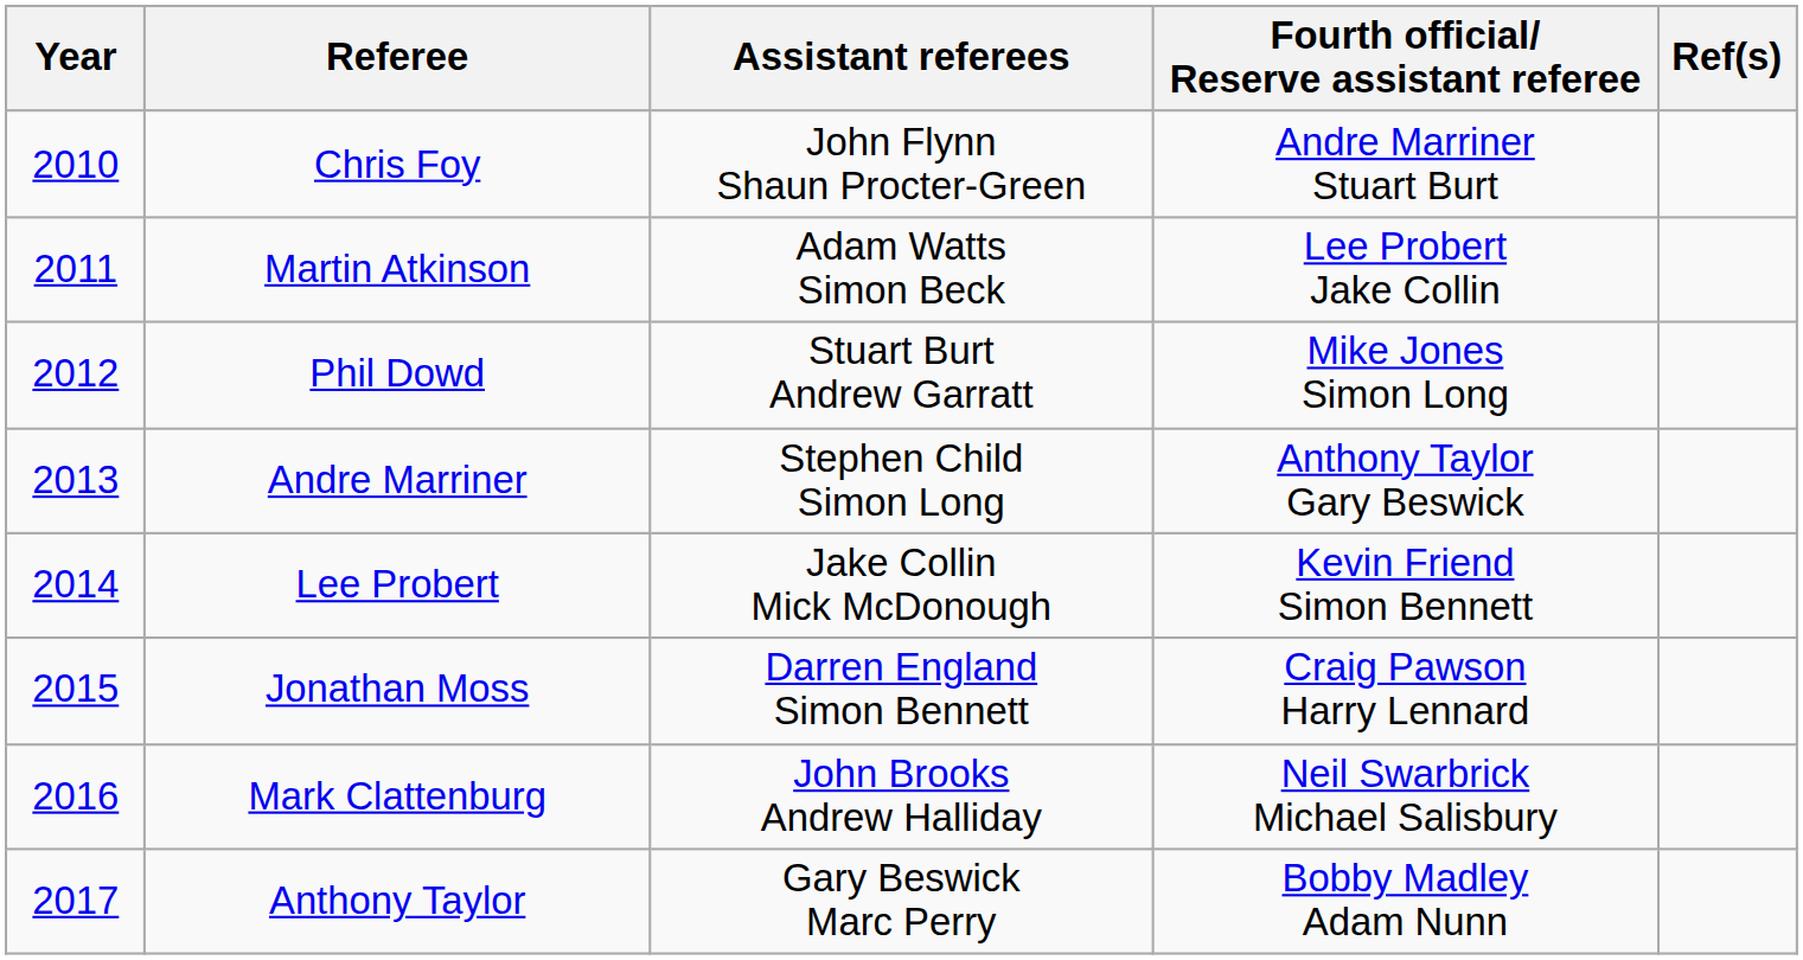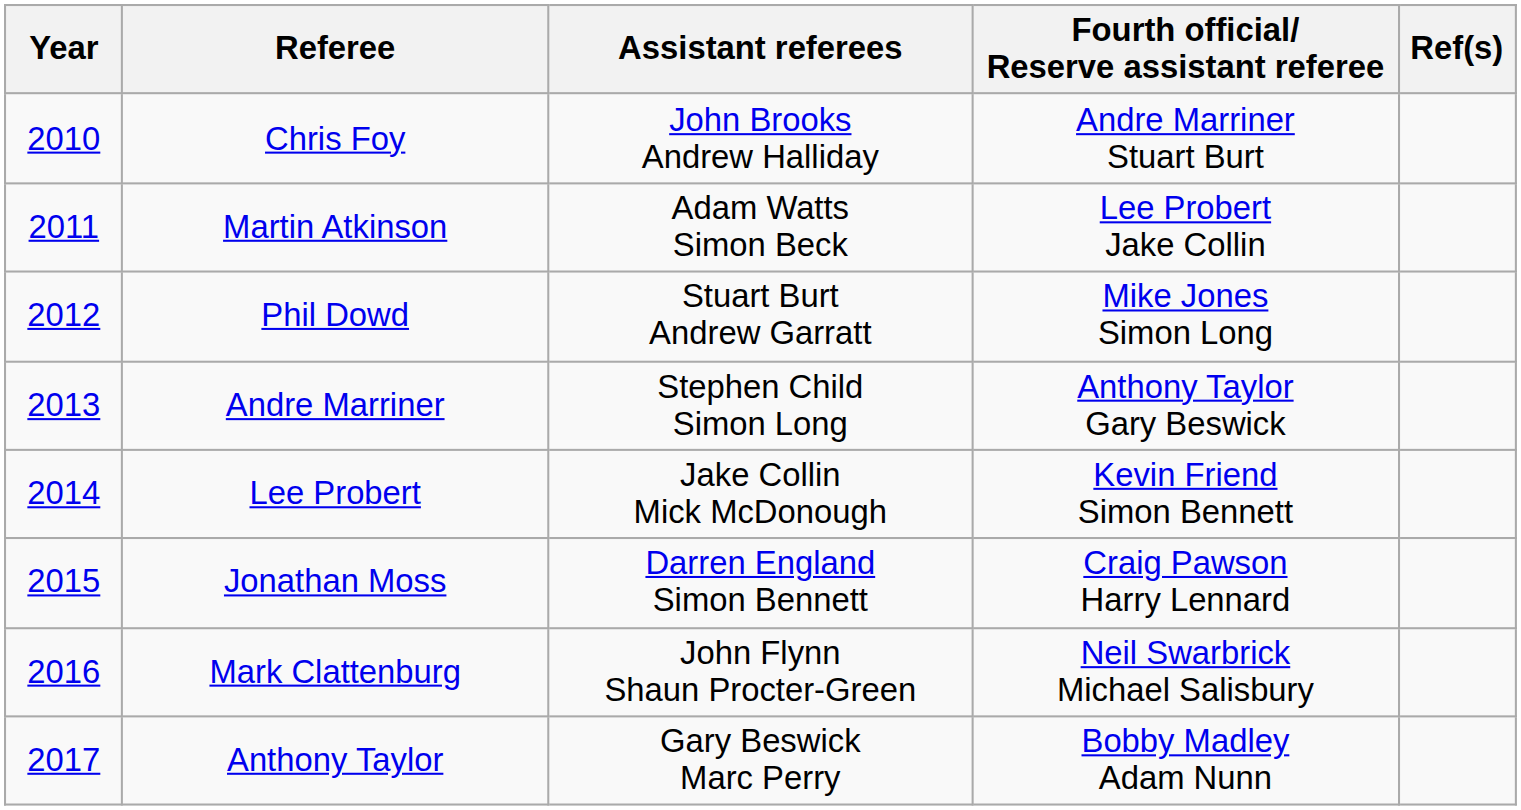Chris Foy | Assistant referees: John Flynn Shaun Procter-Green -> John Brooks Andrew Halliday
Mark Clattenburg | Assistant referees: John Brooks Andrew Halliday -> John Flynn Shaun Procter-Green
